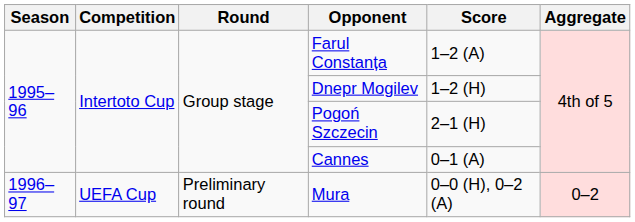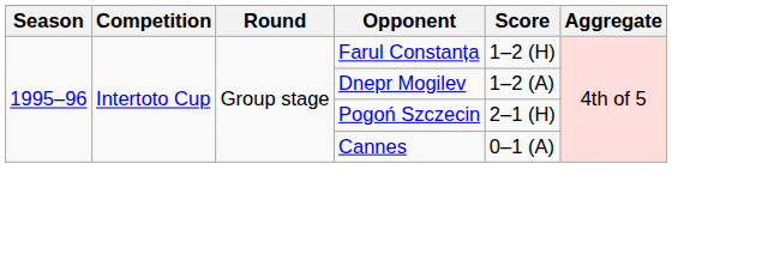Farul Constanța | Score: 1–2 (A) -> 1–2 (H)
Dnepr Mogilev | Score: 1–2 (H) -> 1–2 (A)
- row: 1996–97 | UEFA Cup | Preliminary round | Mura | 0–0 (H), 0–2 (A) | 0–2
